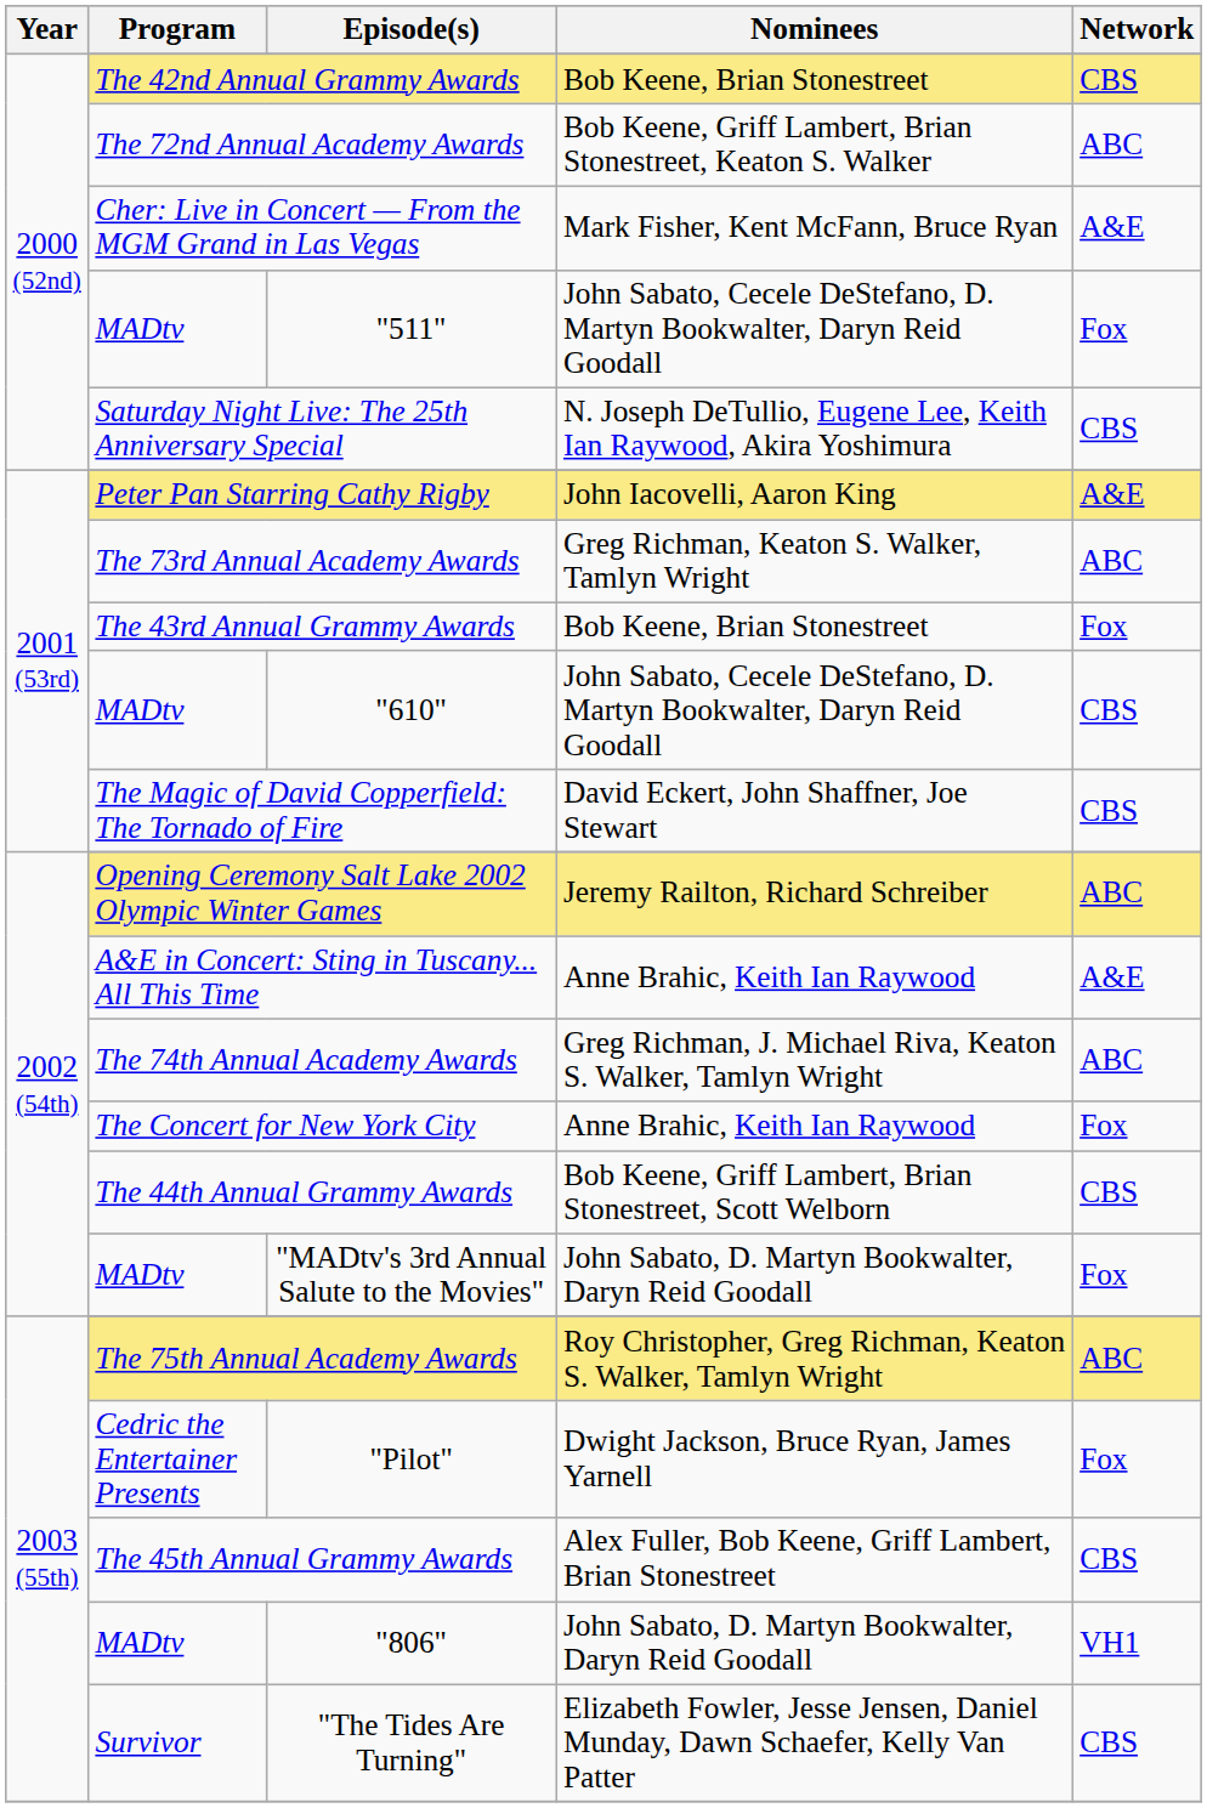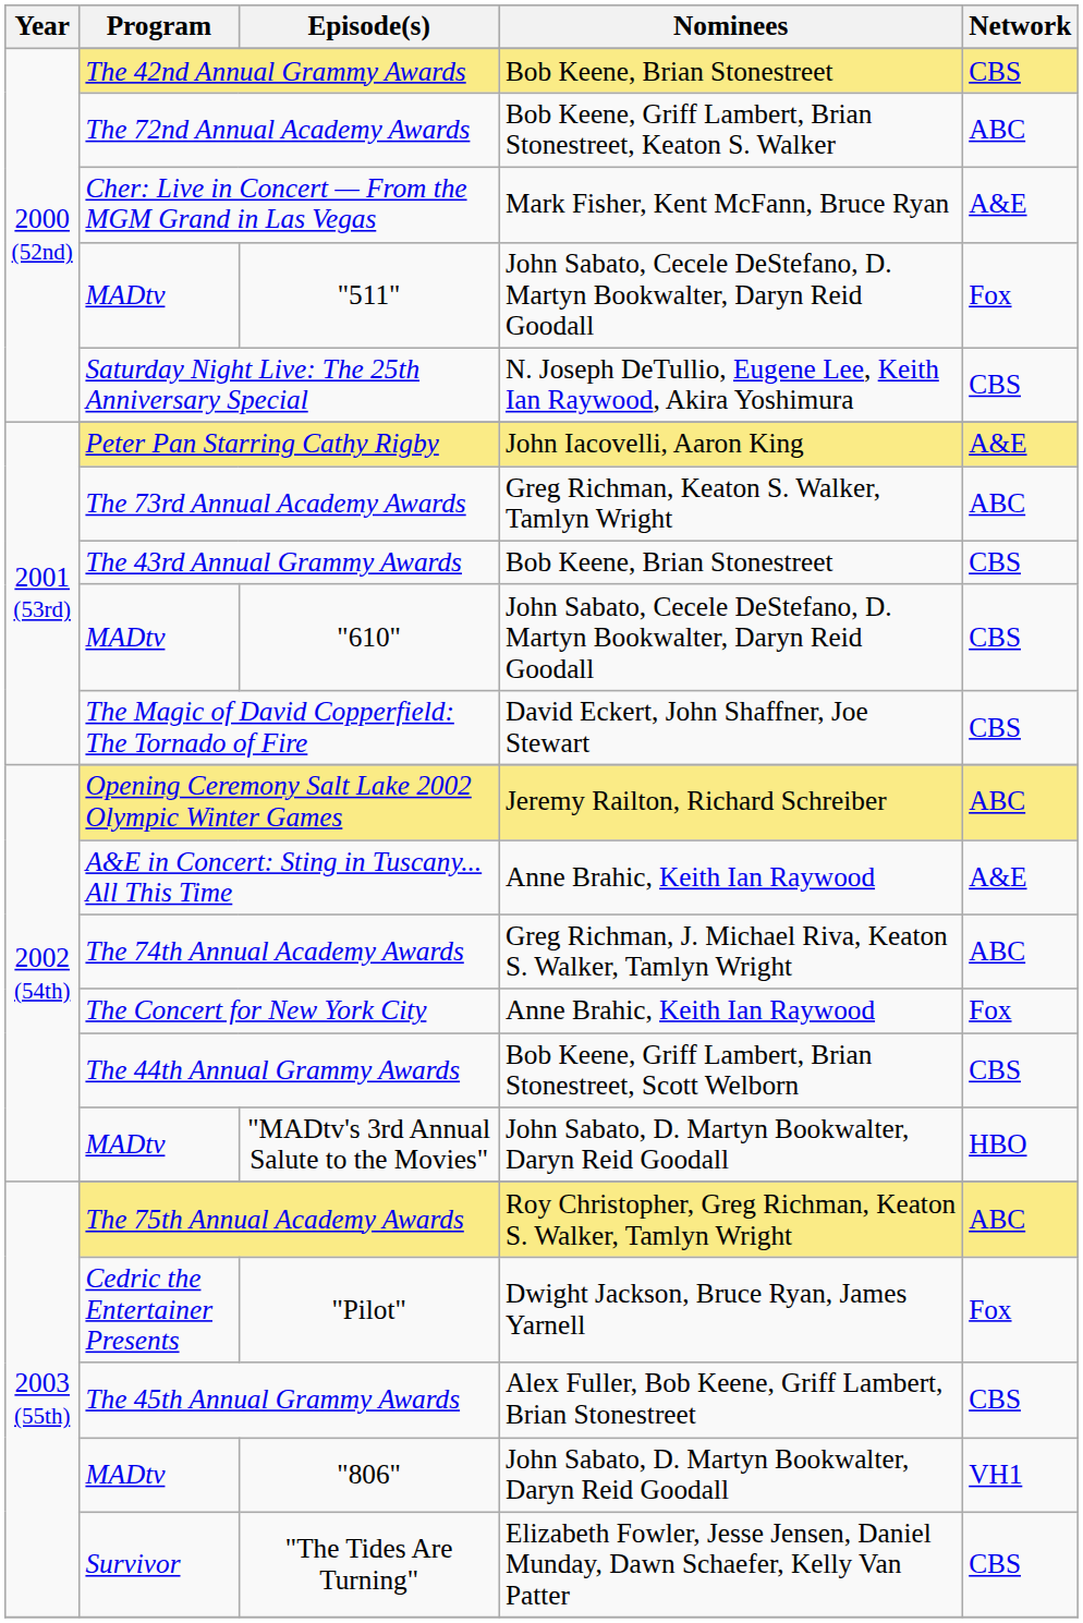The 43rd Annual Grammy Awards | Network: Fox -> CBS
"MADtv's 3rd Annual Salute to the Movies" | Network: Fox -> HBO
